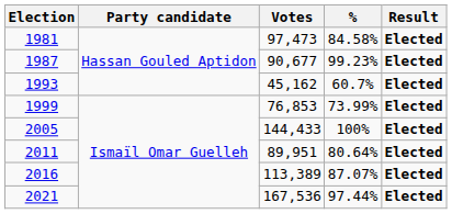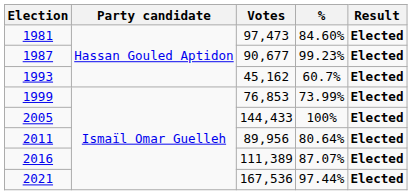1981 | %: 84.58% -> 84.60%
2011 | Votes: 89,951 -> 89,956
2016 | Votes: 113,389 -> 111,389
